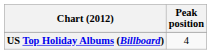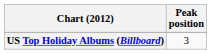US Top Holiday Albums (Billboard) | Peak position: 4 -> 3
